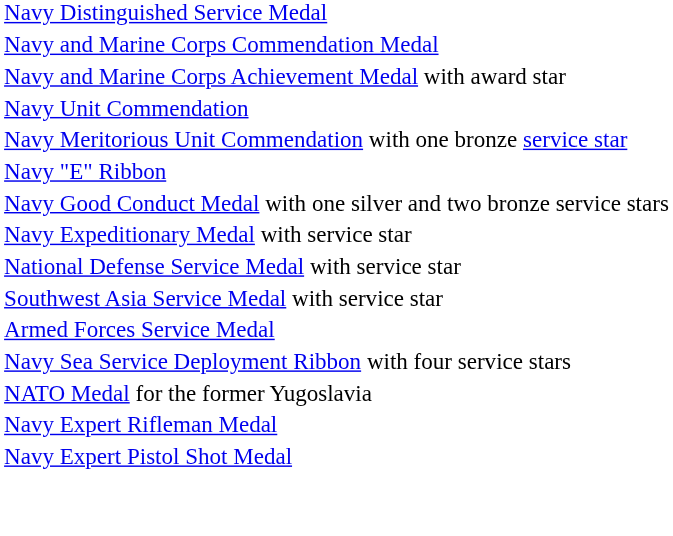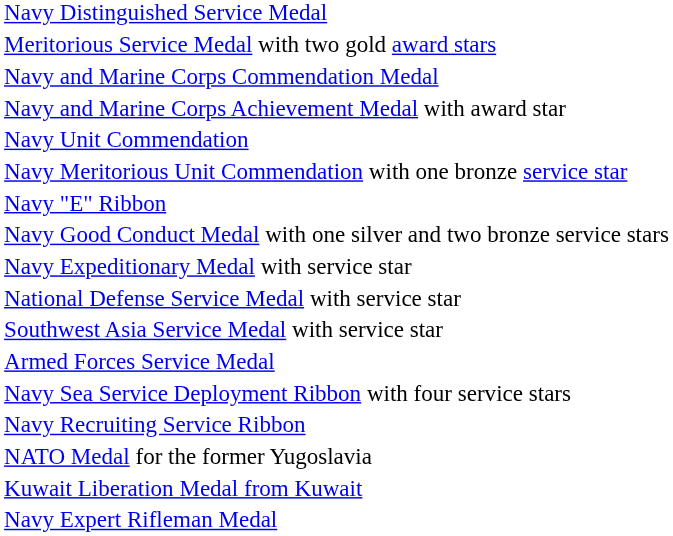+ row: Meritorious Service Medal with two gold award stars
+ row: Navy Recruiting Service Ribbon
+ row: Kuwait Liberation Medal from Kuwait
- row: Navy Expert Pistol Shot Medal
